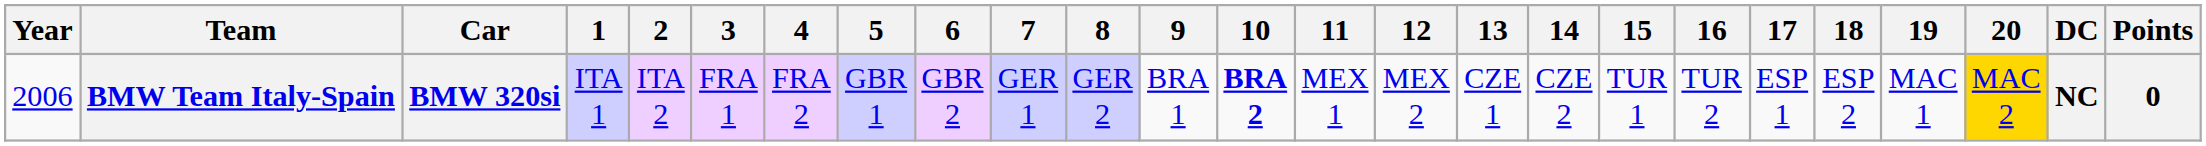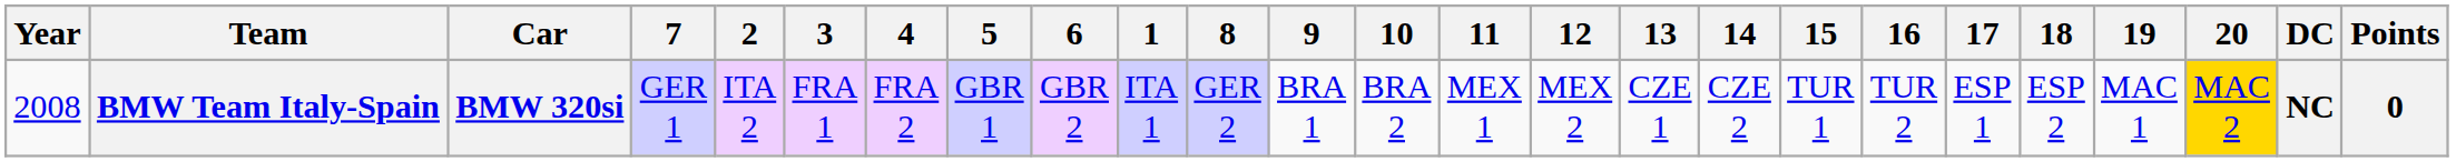columns swapped: 1 <-> 7
BMW Team Italy-Spain | Year: 2006 -> 2008
BMW Team Italy-Spain | 10: bold -> normal
